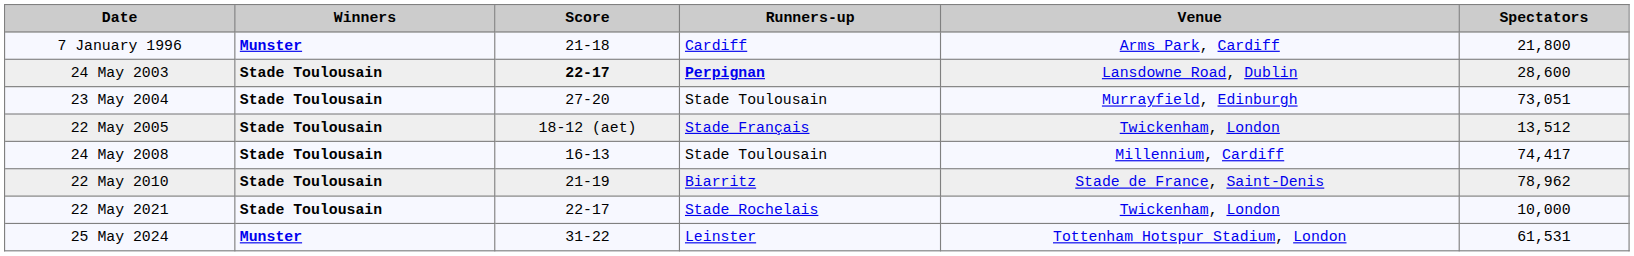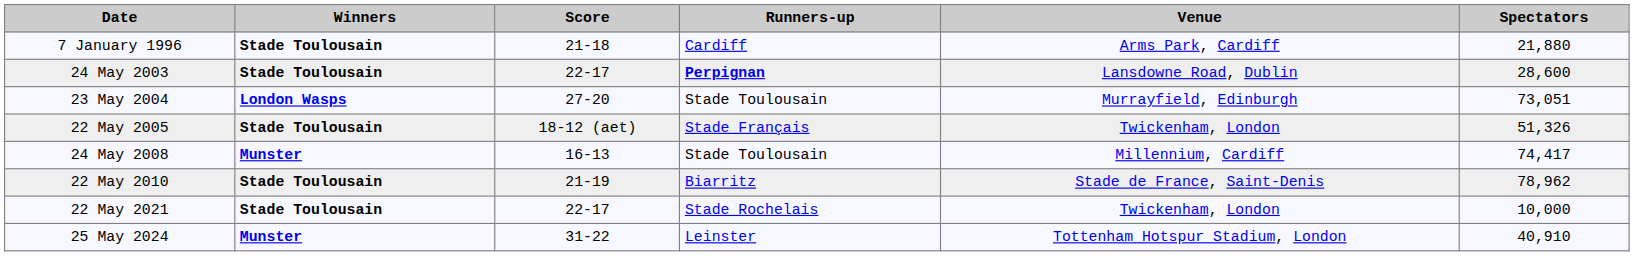7 January 1996 | Winners: Munster -> Stade Toulousain
7 January 1996 | Spectators: 21,800 -> 21,880
24 May 2003 | Score: bold -> normal
23 May 2004 | Winners: Stade Toulousain -> London Wasps
22 May 2005 | Spectators: 13,512 -> 51,326
24 May 2008 | Winners: Stade Toulousain -> Munster
25 May 2024 | Spectators: 61,531 -> 40,910
